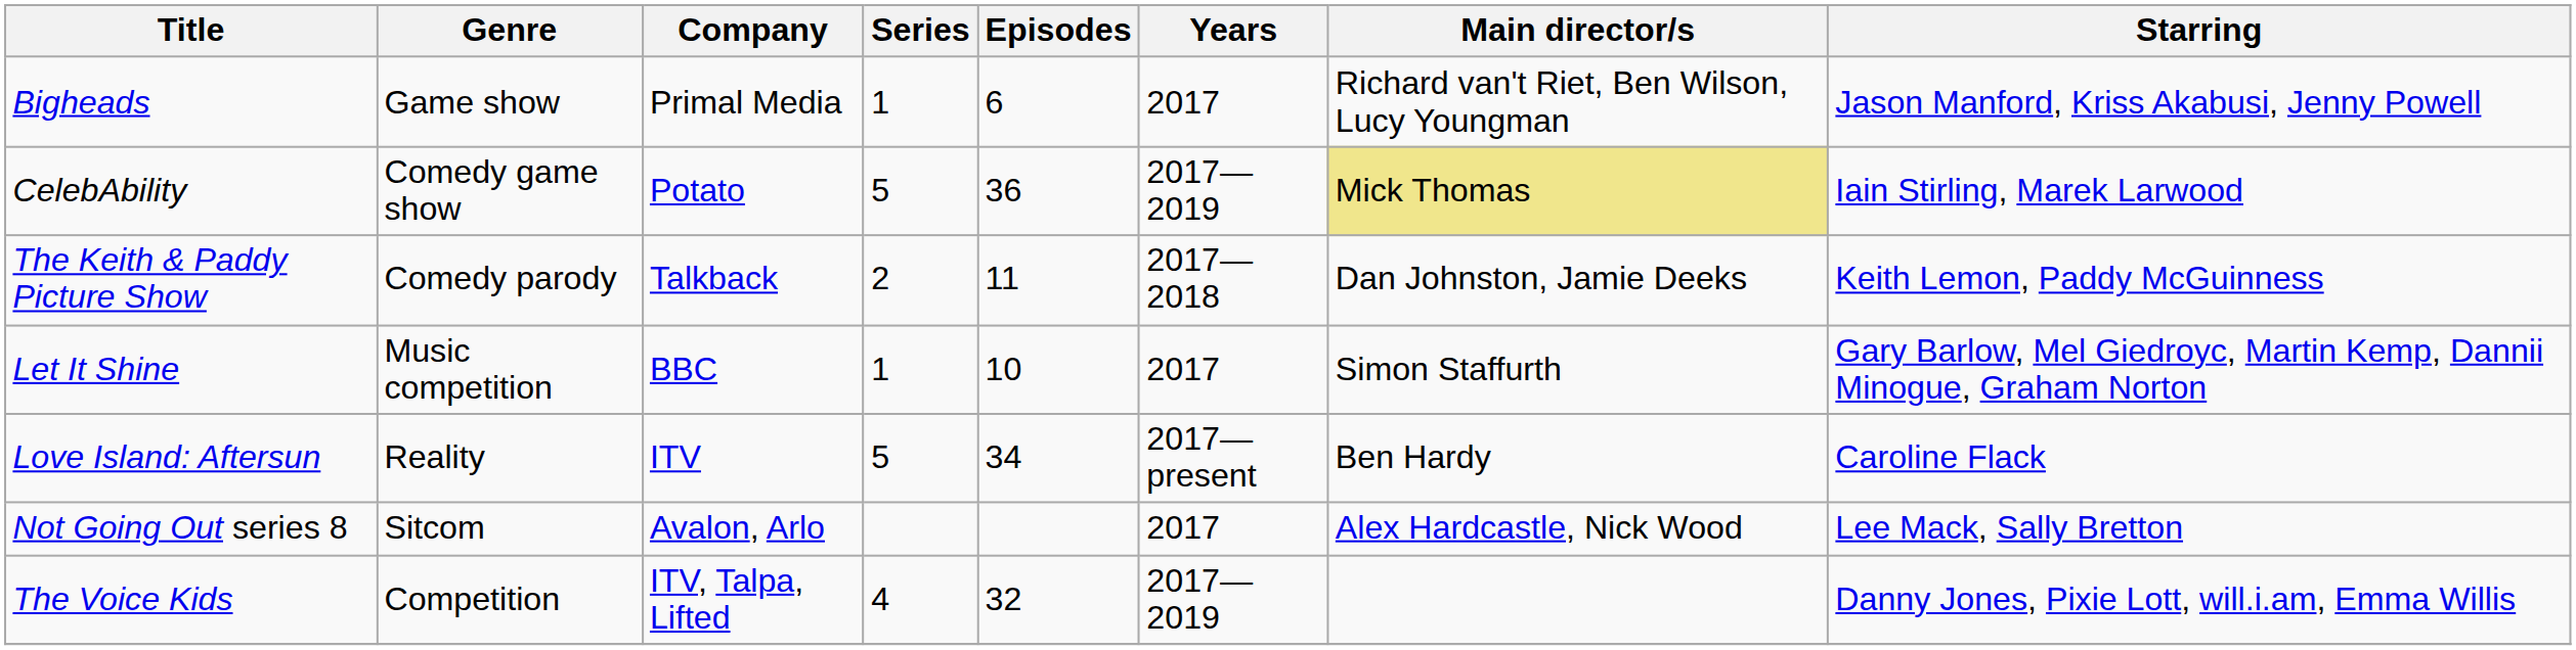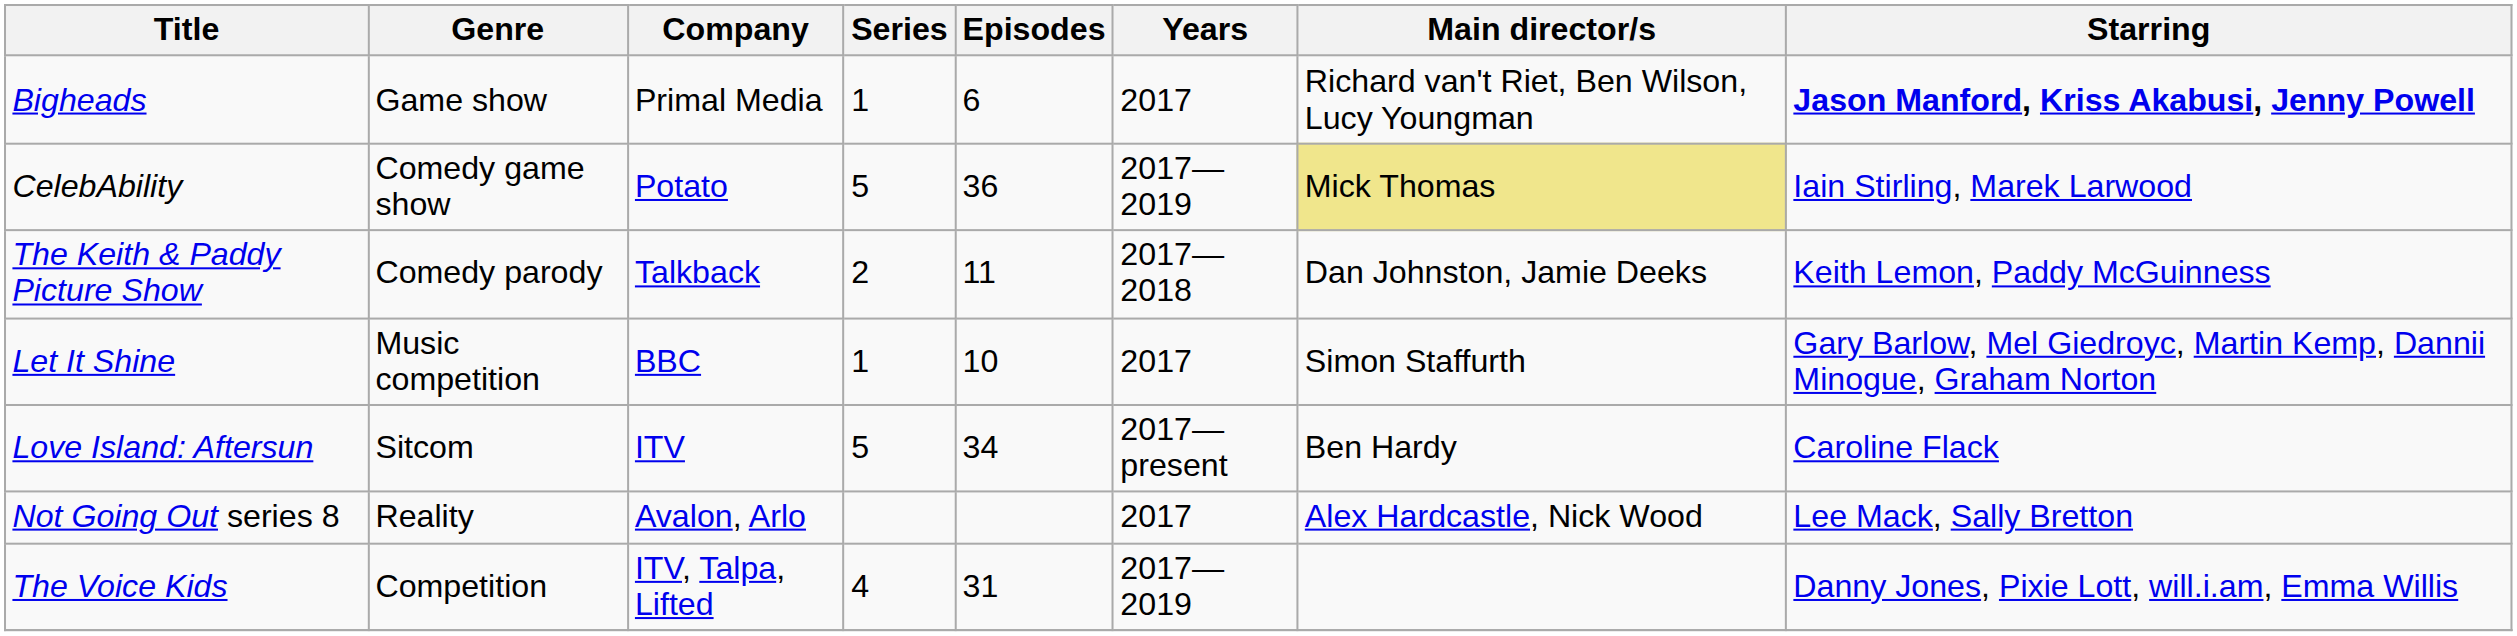Bigheads | Starring: normal -> bold
Love Island: Aftersun | Genre: Reality -> Sitcom
Not Going Out series 8 | Genre: Sitcom -> Reality
The Voice Kids | Episodes: 32 -> 31
